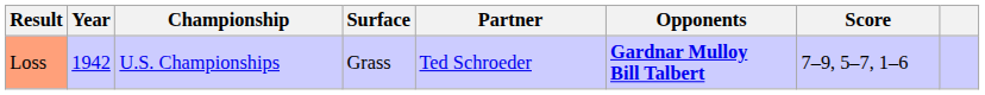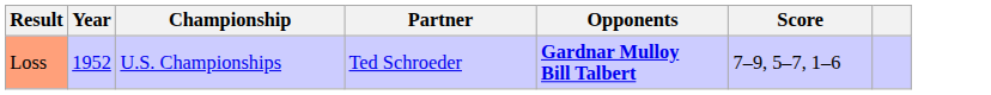- column: Surface | Grass
Loss | Year: 1942 -> 1952
